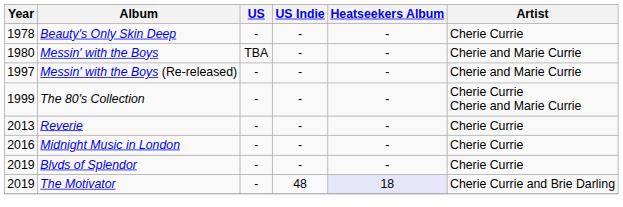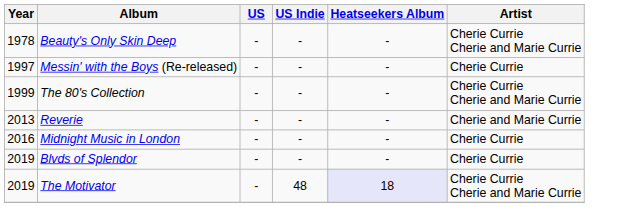Beauty's Only Skin Deep | Artist: Cherie Currie -> Cherie Currie Cherie and Marie Currie
- row: 1980 | Messin' with the Boys | TBA | - | - | Cherie and Marie Currie
Messin' with the Boys (Re-released) | Artist: Cherie and Marie Currie -> Cherie Currie
Reverie | Artist: Cherie Currie -> Cherie and Marie Currie
The Motivator | Artist: Cherie Currie and Brie Darling -> Cherie Currie Cherie and Marie Currie
